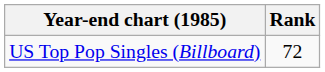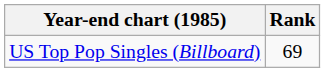US Top Pop Singles (Billboard) | Rank: 72 -> 69
